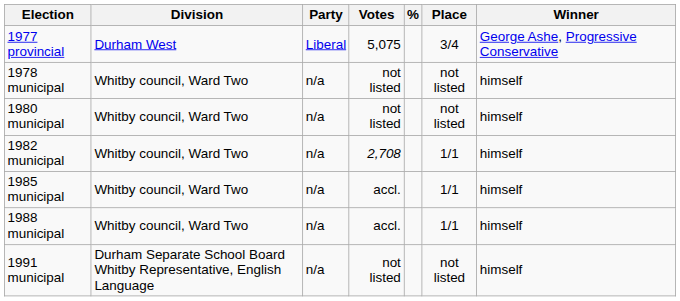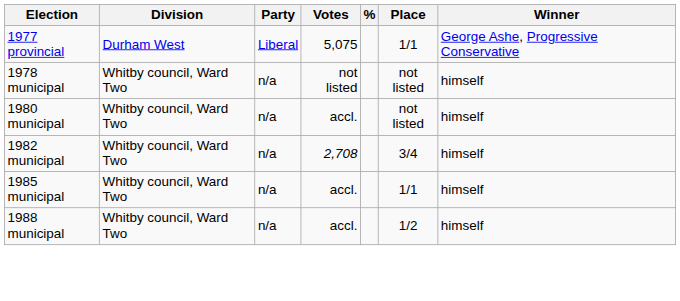1977 provincial | Place: 3/4 -> 1/1
1980 municipal | Votes: not listed -> accl.
1982 municipal | Place: 1/1 -> 3/4
1988 municipal | Place: 1/1 -> 1/2
- row: 1991 municipal | Durham Separate School Board Whitby Representative, English Language | n/a | not listed | not listed | himself
